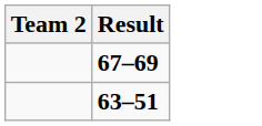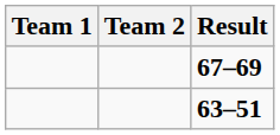+ column: Team 1
